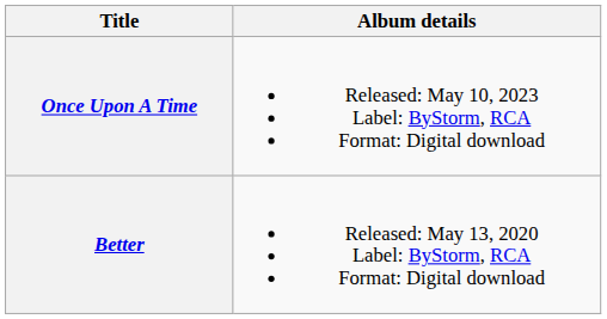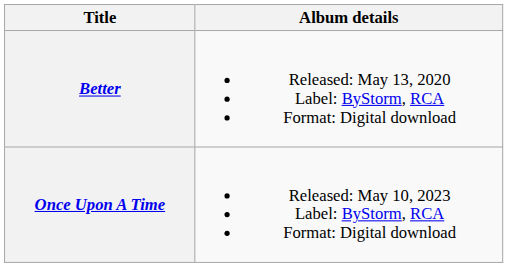rows swapped: Better <-> Once Upon A Time
